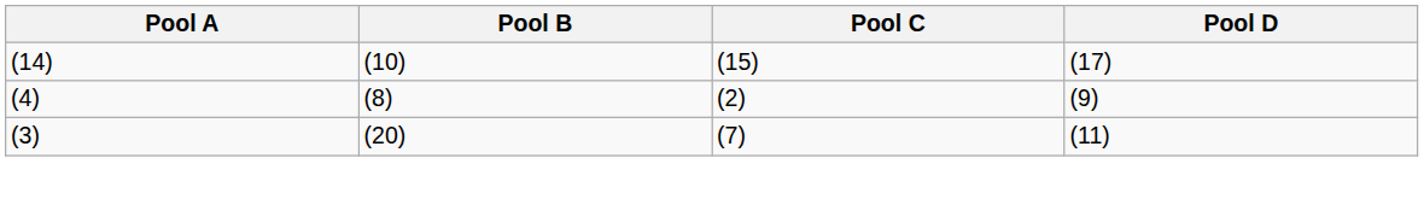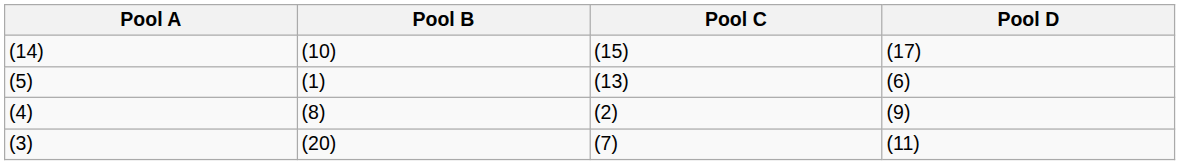+ row: (5) | (1) | (13) | (6)
